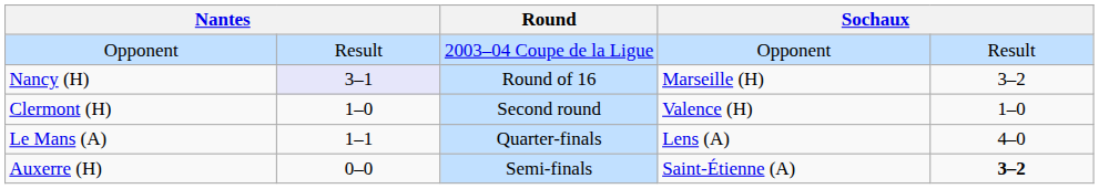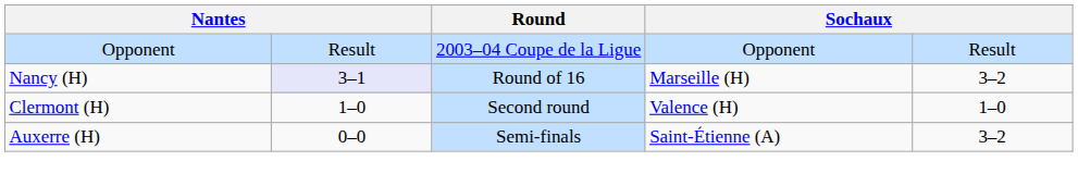- row: Le Mans (A) | 1–1 | Quarter-finals | Lens (A) | 4–0
Auxerre (H) | column 5: bold -> normal
